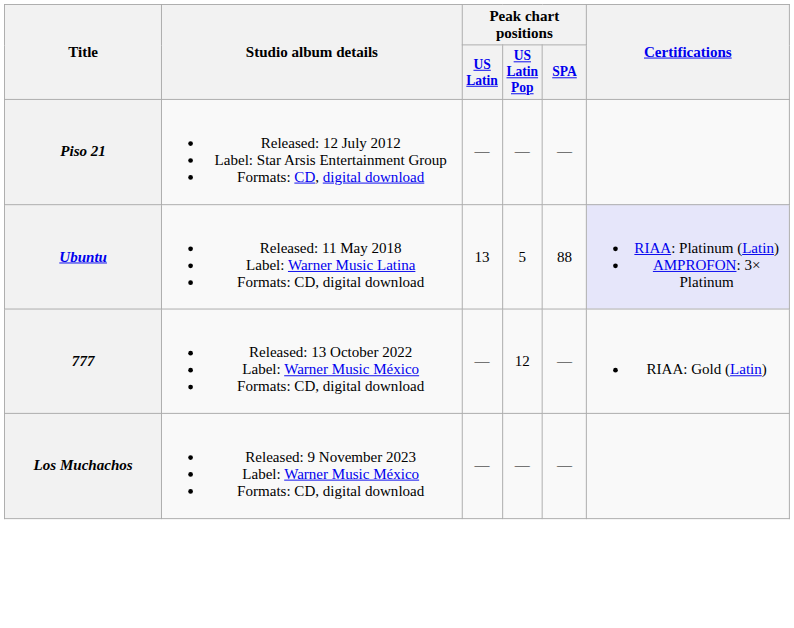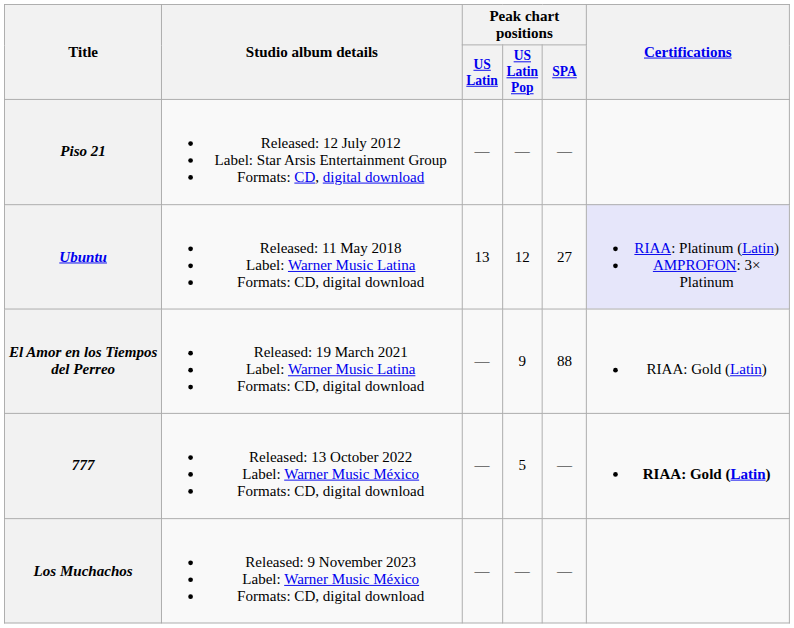Ubuntu | Peak chart positions / US Latin Pop: 5 -> 12
Ubuntu | Peak chart positions / SPA: 88 -> 27
+ row: El Amor en los Tiempos del Perreo | Released: 19 March 2021 Label: Warner Music Latina Formats: CD, digital download | — | 9 | 88 | RIAA: Gold (Latin)
777 | Peak chart positions / US Latin Pop: 12 -> 5
777 | Certifications: normal -> bold
